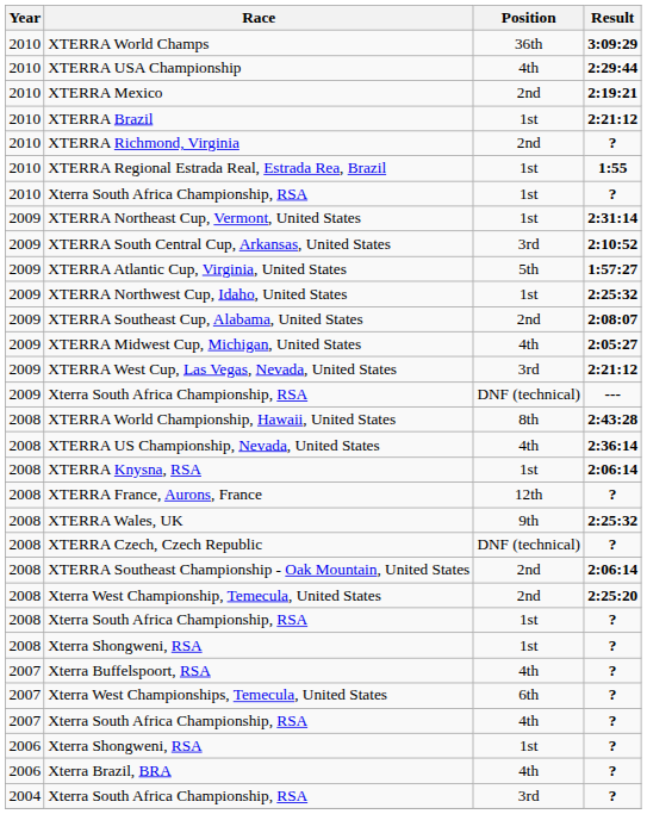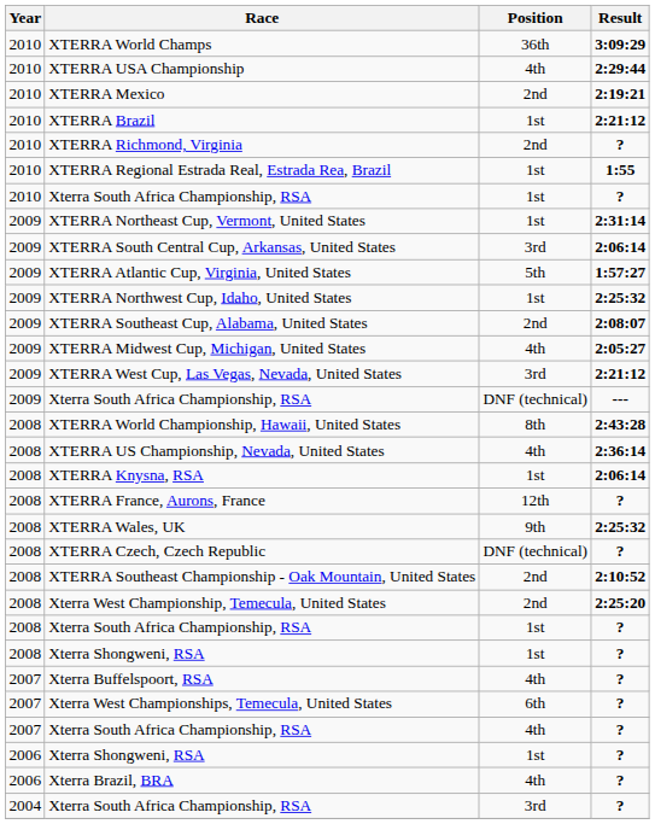XTERRA South Central Cup, Arkansas, United States | Result: 2:10:52 -> 2:06:14
XTERRA Southeast Championship - Oak Mountain, United States | Result: 2:06:14 -> 2:10:52
